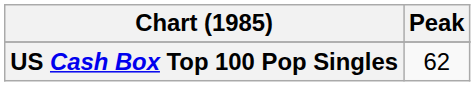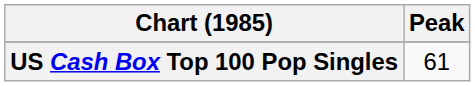US Cash Box Top 100 Pop Singles | Peak: 62 -> 61
